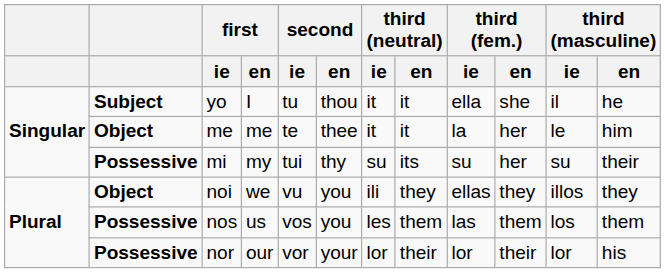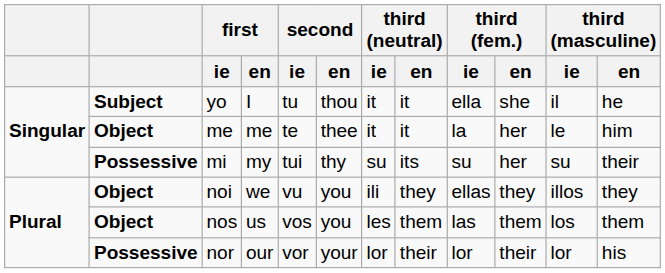nos | column 2: Possessive -> Object
